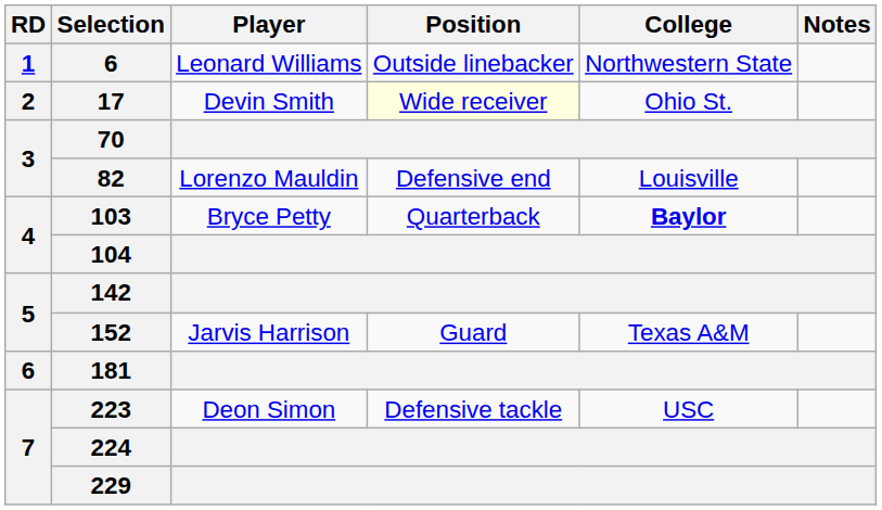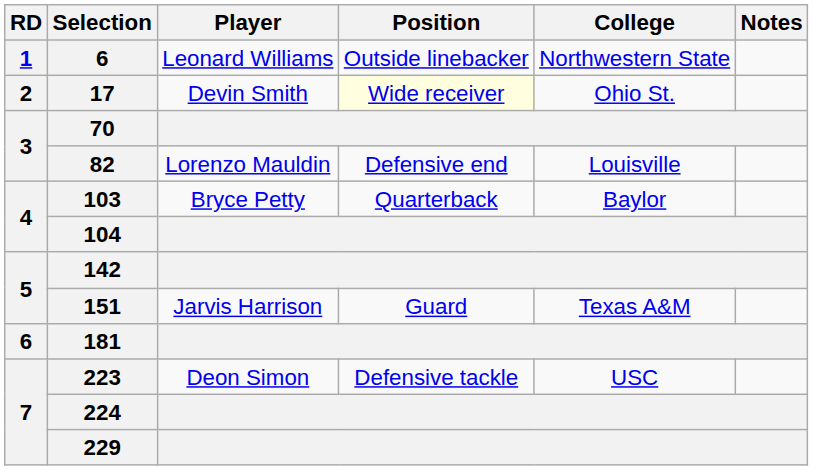4 / Bryce Petty | College: bold -> normal
5 / Jarvis Harrison | Selection: 152 -> 151
